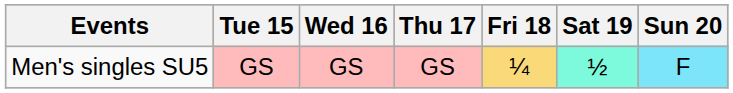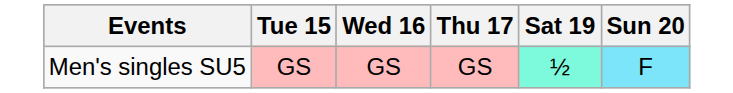- column: Fri 18 | ¼
